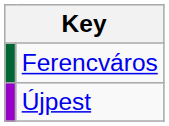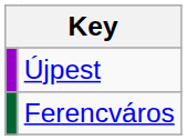rows swapped: Újpest <-> Ferencváros
